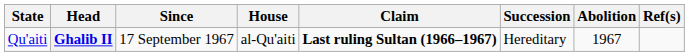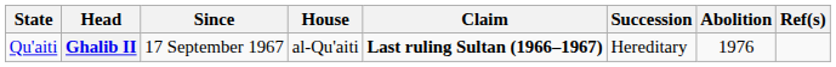Ghalib II | Abolition: 1967 -> 1976
